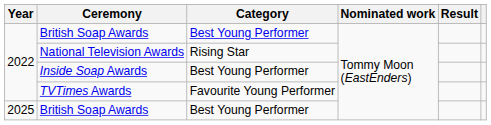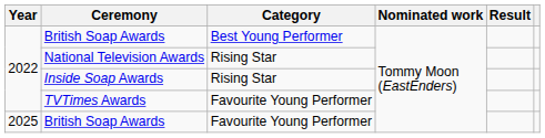Inside Soap Awards | Category: Best Young Performer -> Rising Star
2025 / British Soap Awards | Category: Best Young Performer -> Favourite Young Performer
